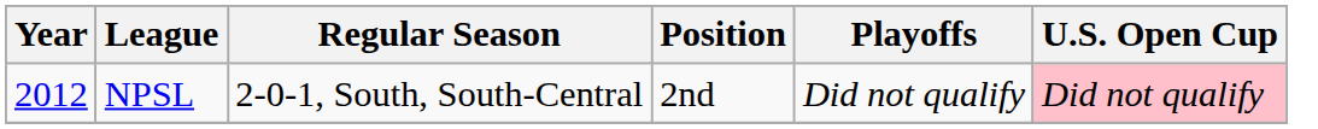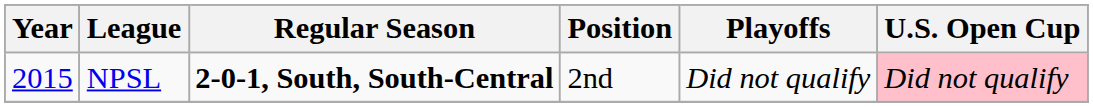NPSL | Year: 2012 -> 2015
NPSL | Regular Season: normal -> bold
